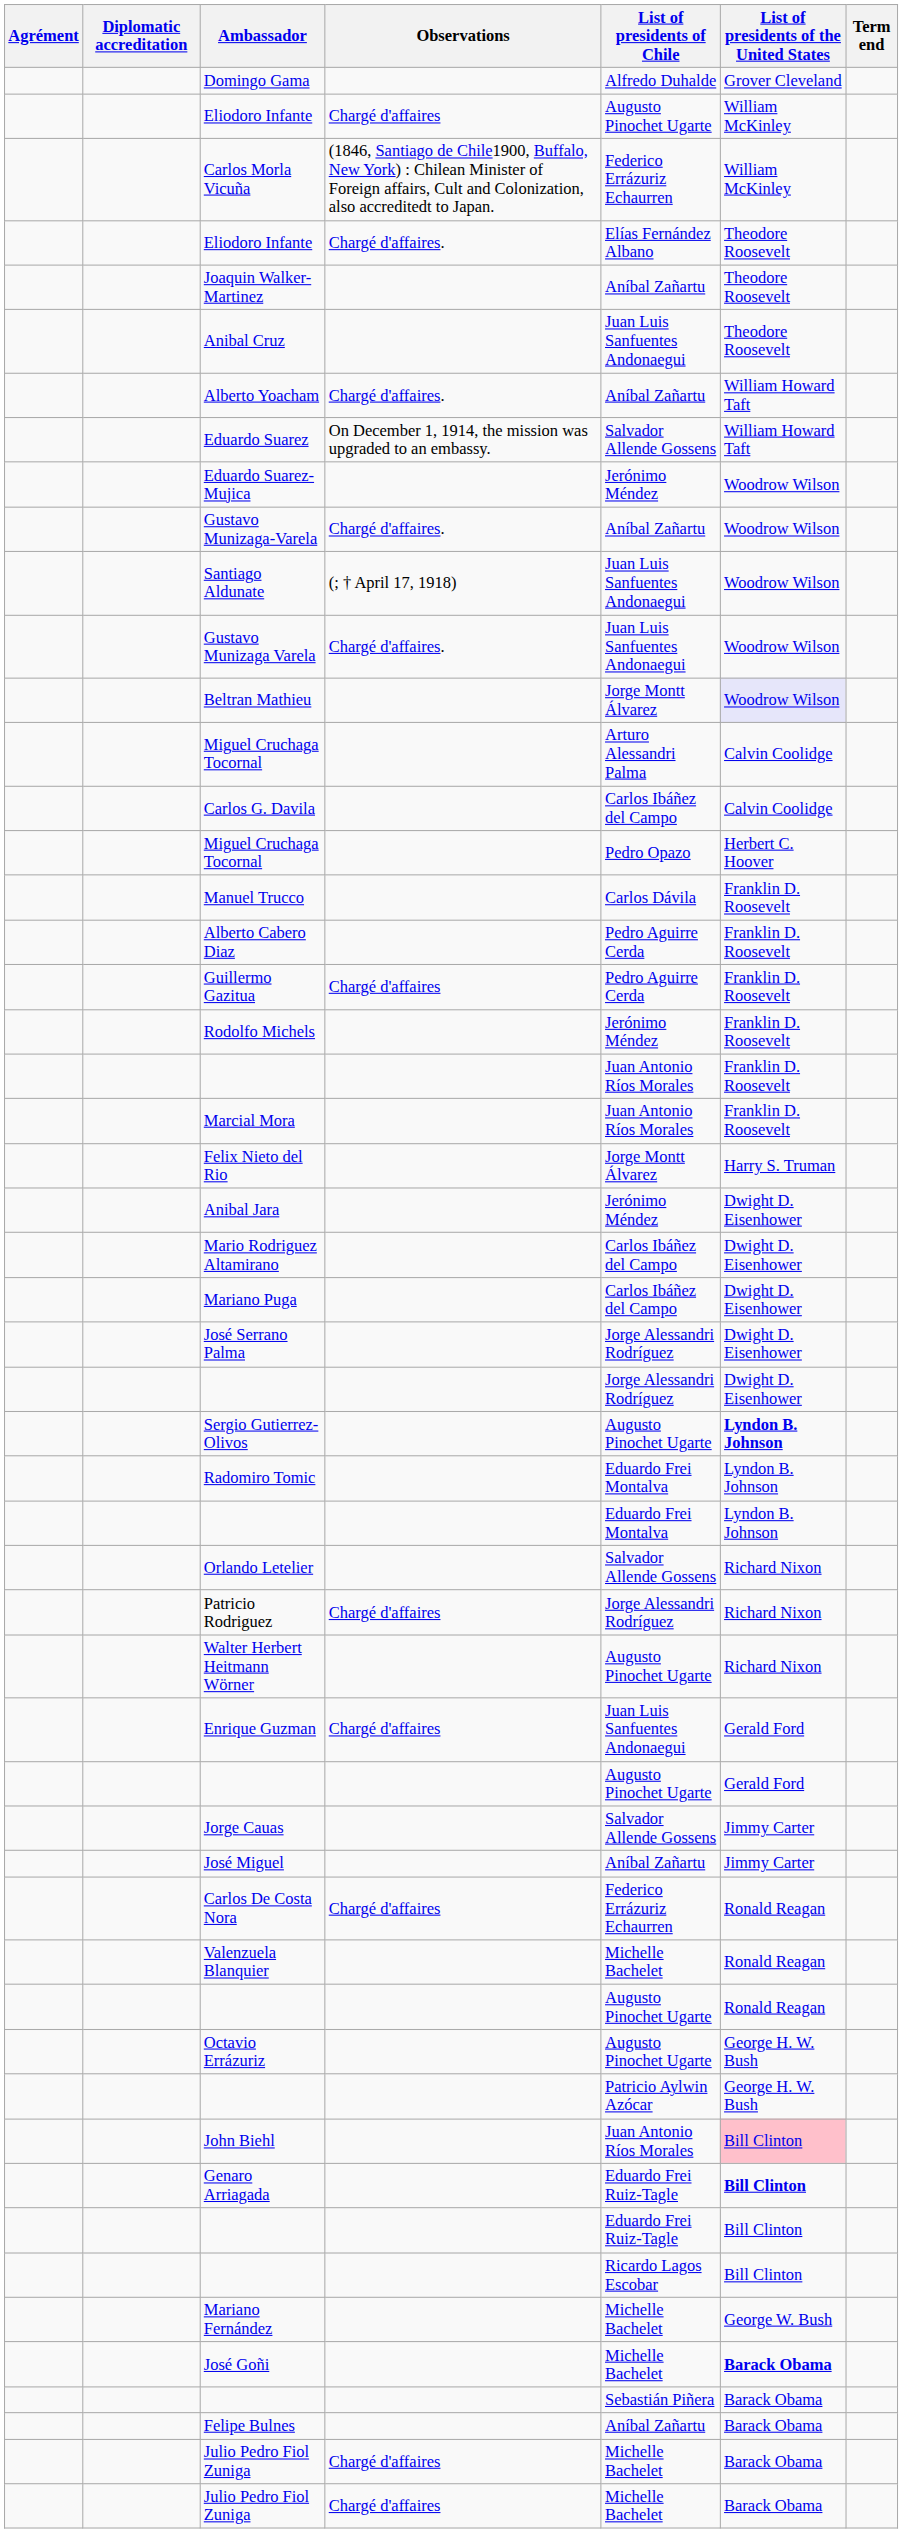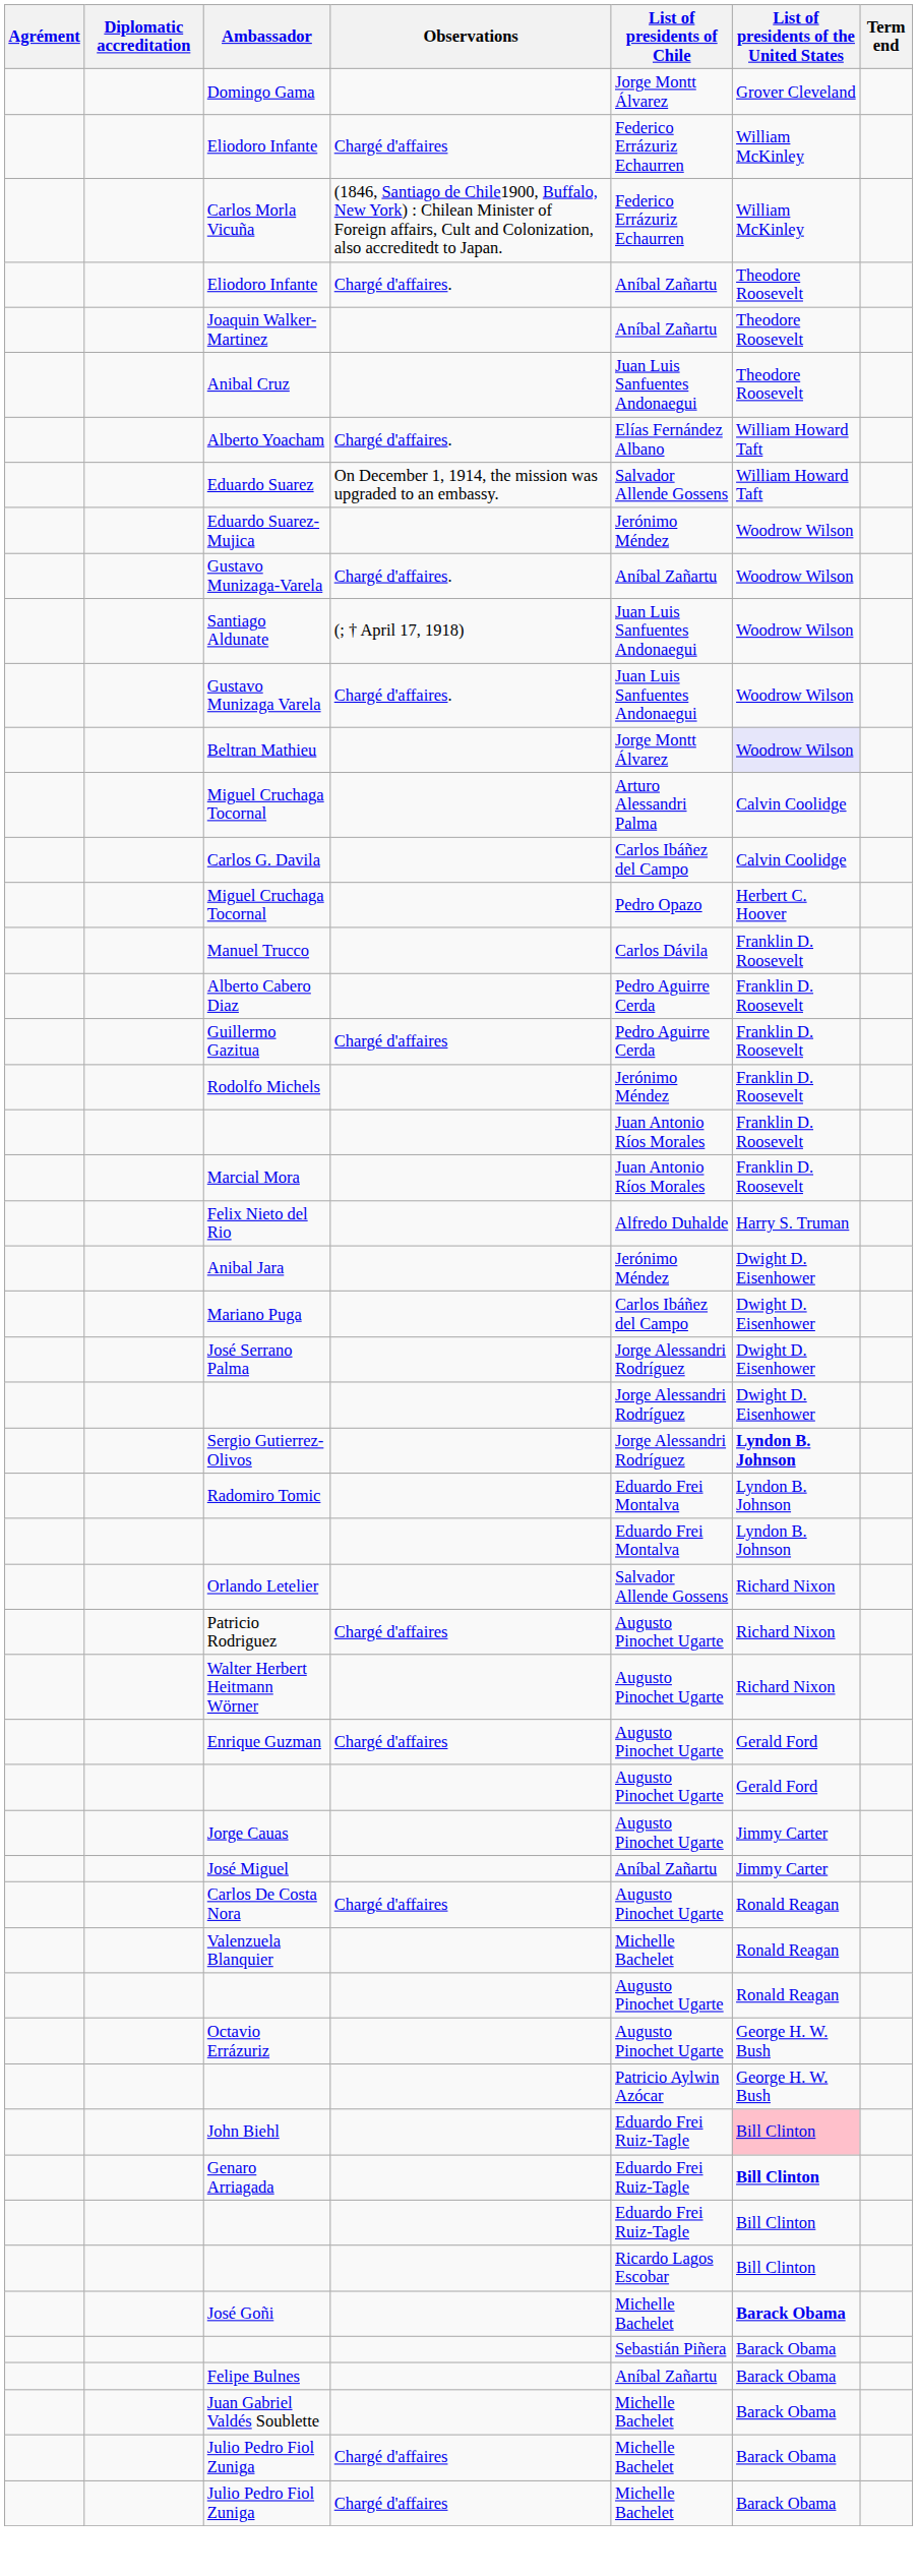Domingo Gama | List of presidents of Chile: Alfredo Duhalde -> Jorge Montt Álvarez
Eliodoro Infante / Chargé d'affaires | List of presidents of Chile: Augusto Pinochet Ugarte -> Federico Errázuriz Echaurren
Eliodoro Infante / Chargé d'affaires. | List of presidents of Chile: Elías Fernández Albano -> Aníbal Zañartu
Alberto Yoacham | List of presidents of Chile: Aníbal Zañartu -> Elías Fernández Albano
Felix Nieto del Rio | List of presidents of Chile: Jorge Montt Álvarez -> Alfredo Duhalde
- row: Mario Rodriguez Altamirano | Carlos Ibáñez del Campo | Dwight D. Eisenhower
Sergio Gutierrez-Olivos | List of presidents of Chile: Augusto Pinochet Ugarte -> Jorge Alessandri Rodríguez
Patricio Rodriguez | List of presidents of Chile: Jorge Alessandri Rodríguez -> Augusto Pinochet Ugarte
Enrique Guzman | List of presidents of Chile: Juan Luis Sanfuentes Andonaegui -> Augusto Pinochet Ugarte
Jorge Cauas | List of presidents of Chile: Salvador Allende Gossens -> Augusto Pinochet Ugarte
Carlos De Costa Nora | List of presidents of Chile: Federico Errázuriz Echaurren -> Augusto Pinochet Ugarte
John Biehl | List of presidents of Chile: Juan Antonio Ríos Morales -> Eduardo Frei Ruiz-Tagle
- row: Mariano Fernández | Michelle Bachelet | George W. Bush
+ row: Juan Gabriel Valdés Soublette | Michelle Bachelet | Barack Obama
